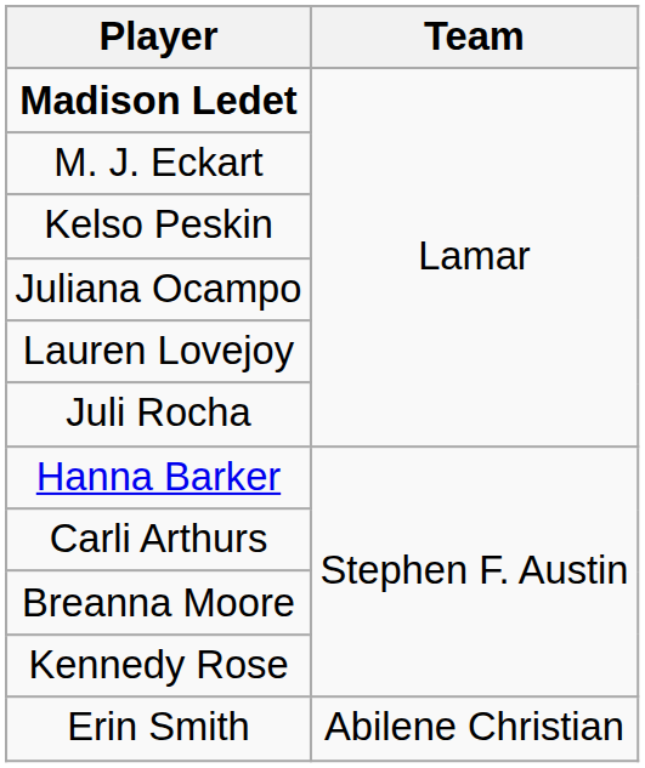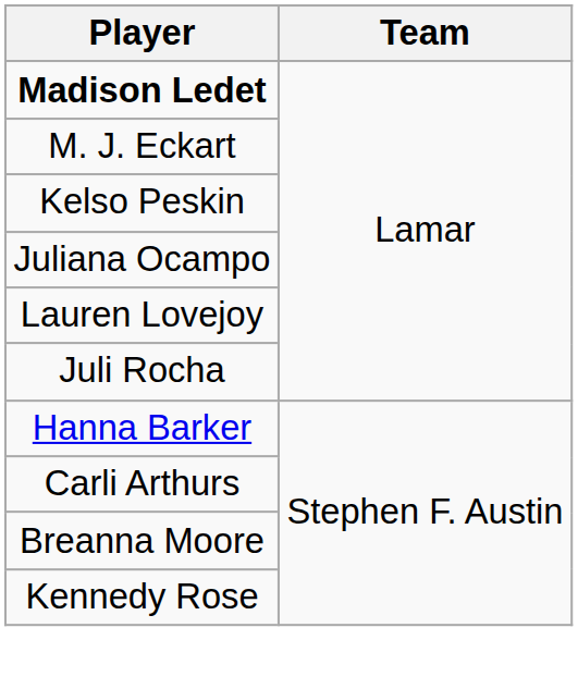- row: Erin Smith | Abilene Christian
